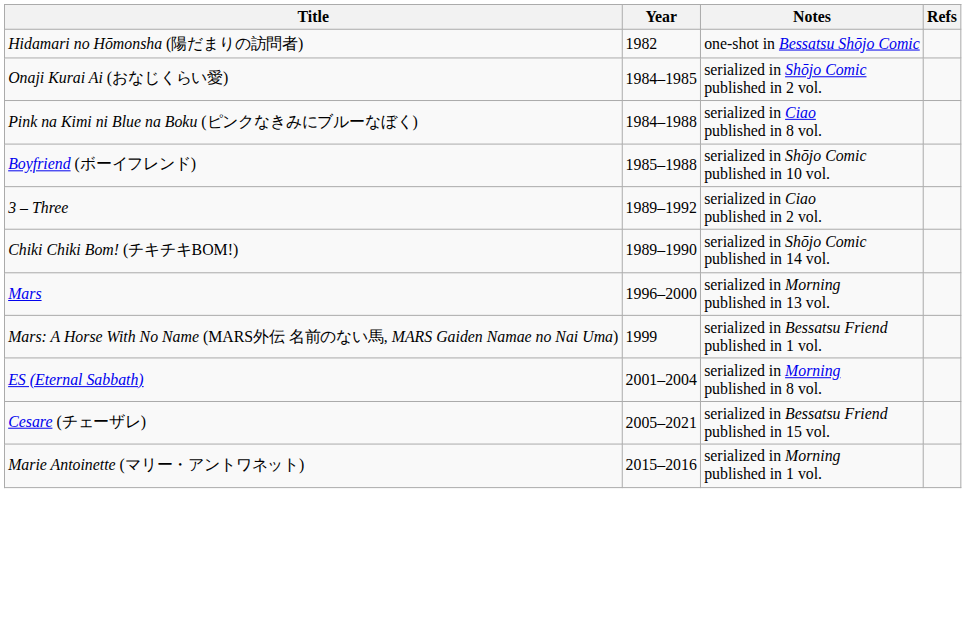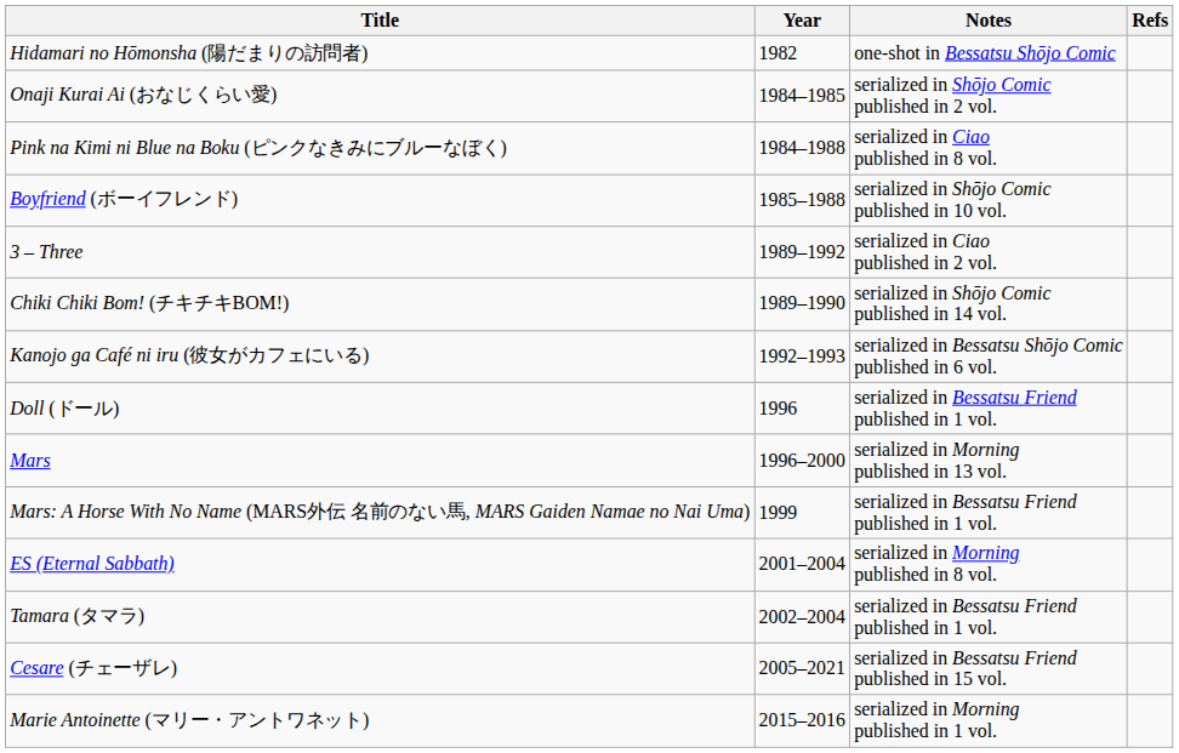+ row: Kanojo ga Café ni iru (彼女がカフェにいる) | 1992–1993 | serialized in Bessatsu Shōjo Comic published in 6 vol.
+ row: Doll (ドール) | 1996 | serialized in Bessatsu Friend published in 1 vol.
+ row: Tamara (タマラ) | 2002–2004 | serialized in Bessatsu Friend published in 1 vol.
